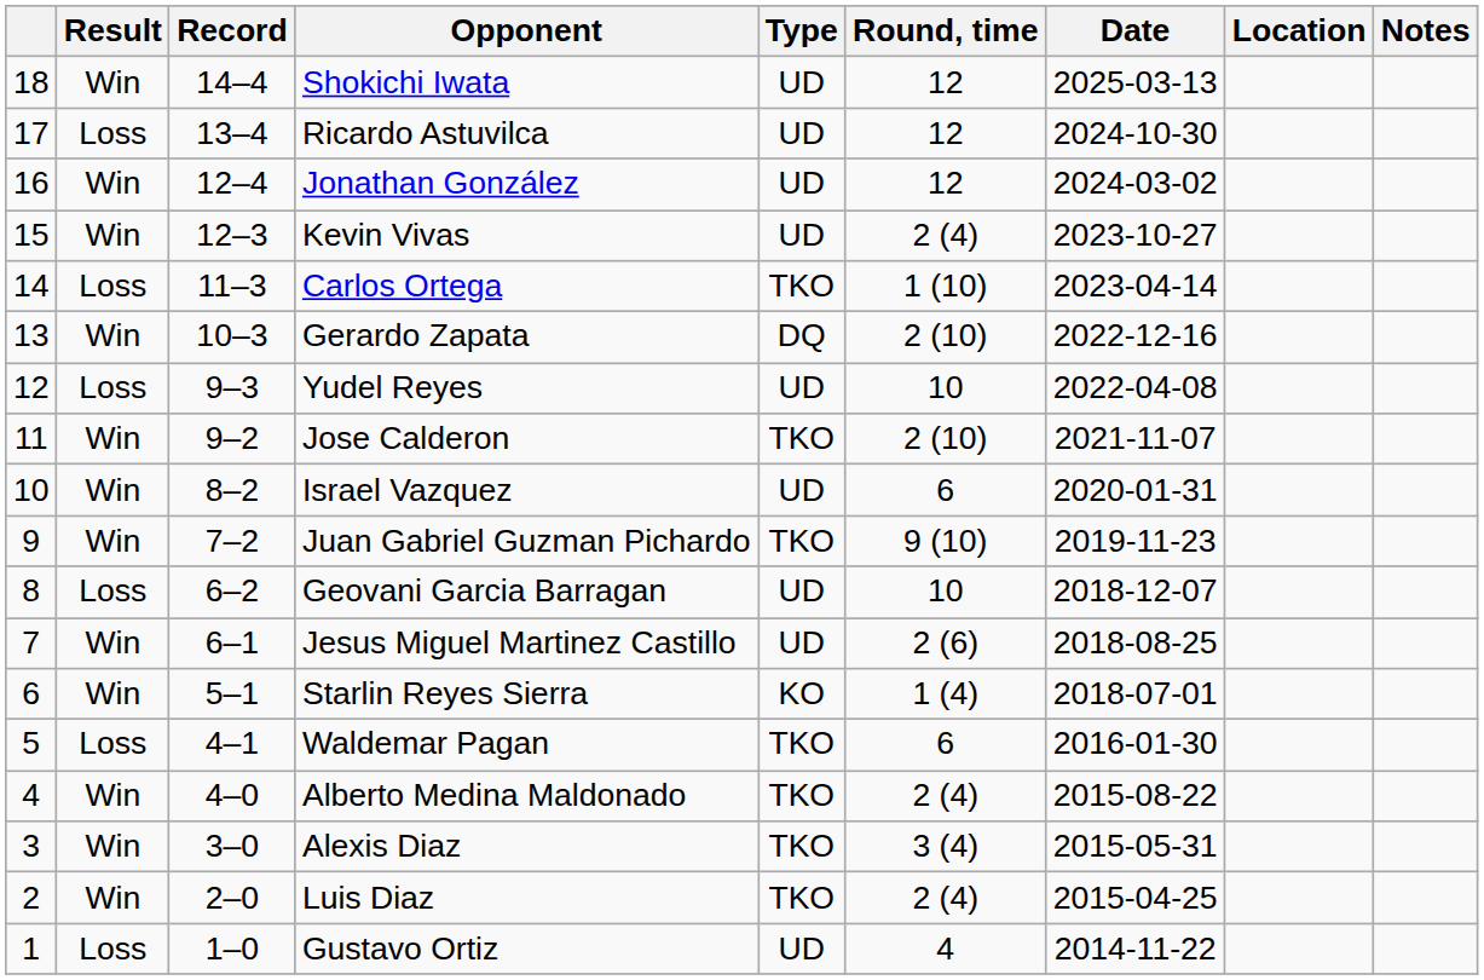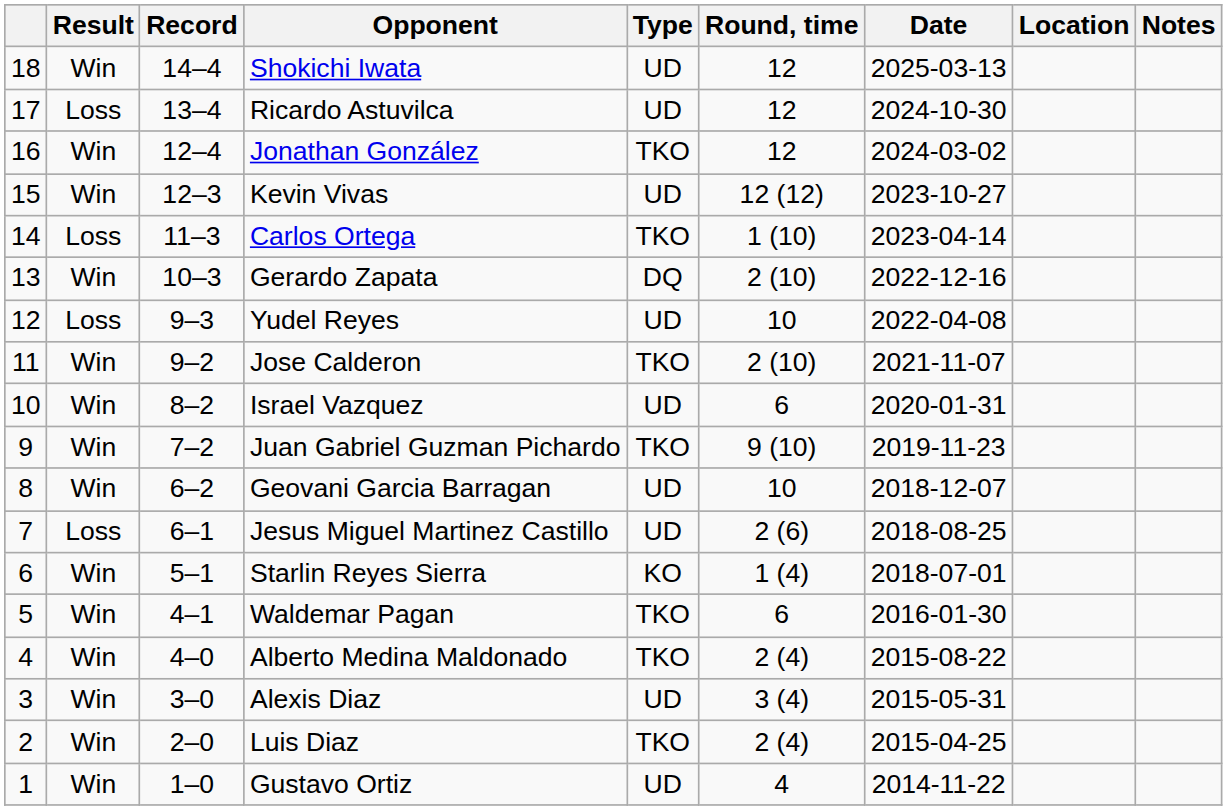Jonathan González | Type: UD -> TKO
Kevin Vivas | Round, time: 2 (4) -> 12 (12)
Geovani Garcia Barragan | Result: Loss -> Win
Jesus Miguel Martinez Castillo | Result: Win -> Loss
Waldemar Pagan | Result: Loss -> Win
Alexis Diaz | Type: TKO -> UD
Gustavo Ortiz | Result: Loss -> Win
